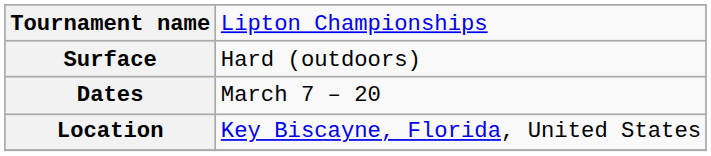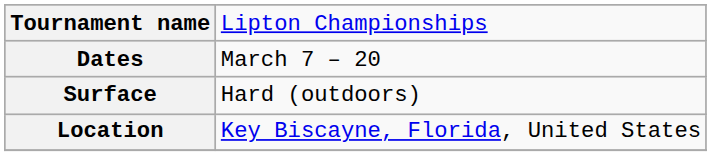rows swapped: Dates <-> Surface
